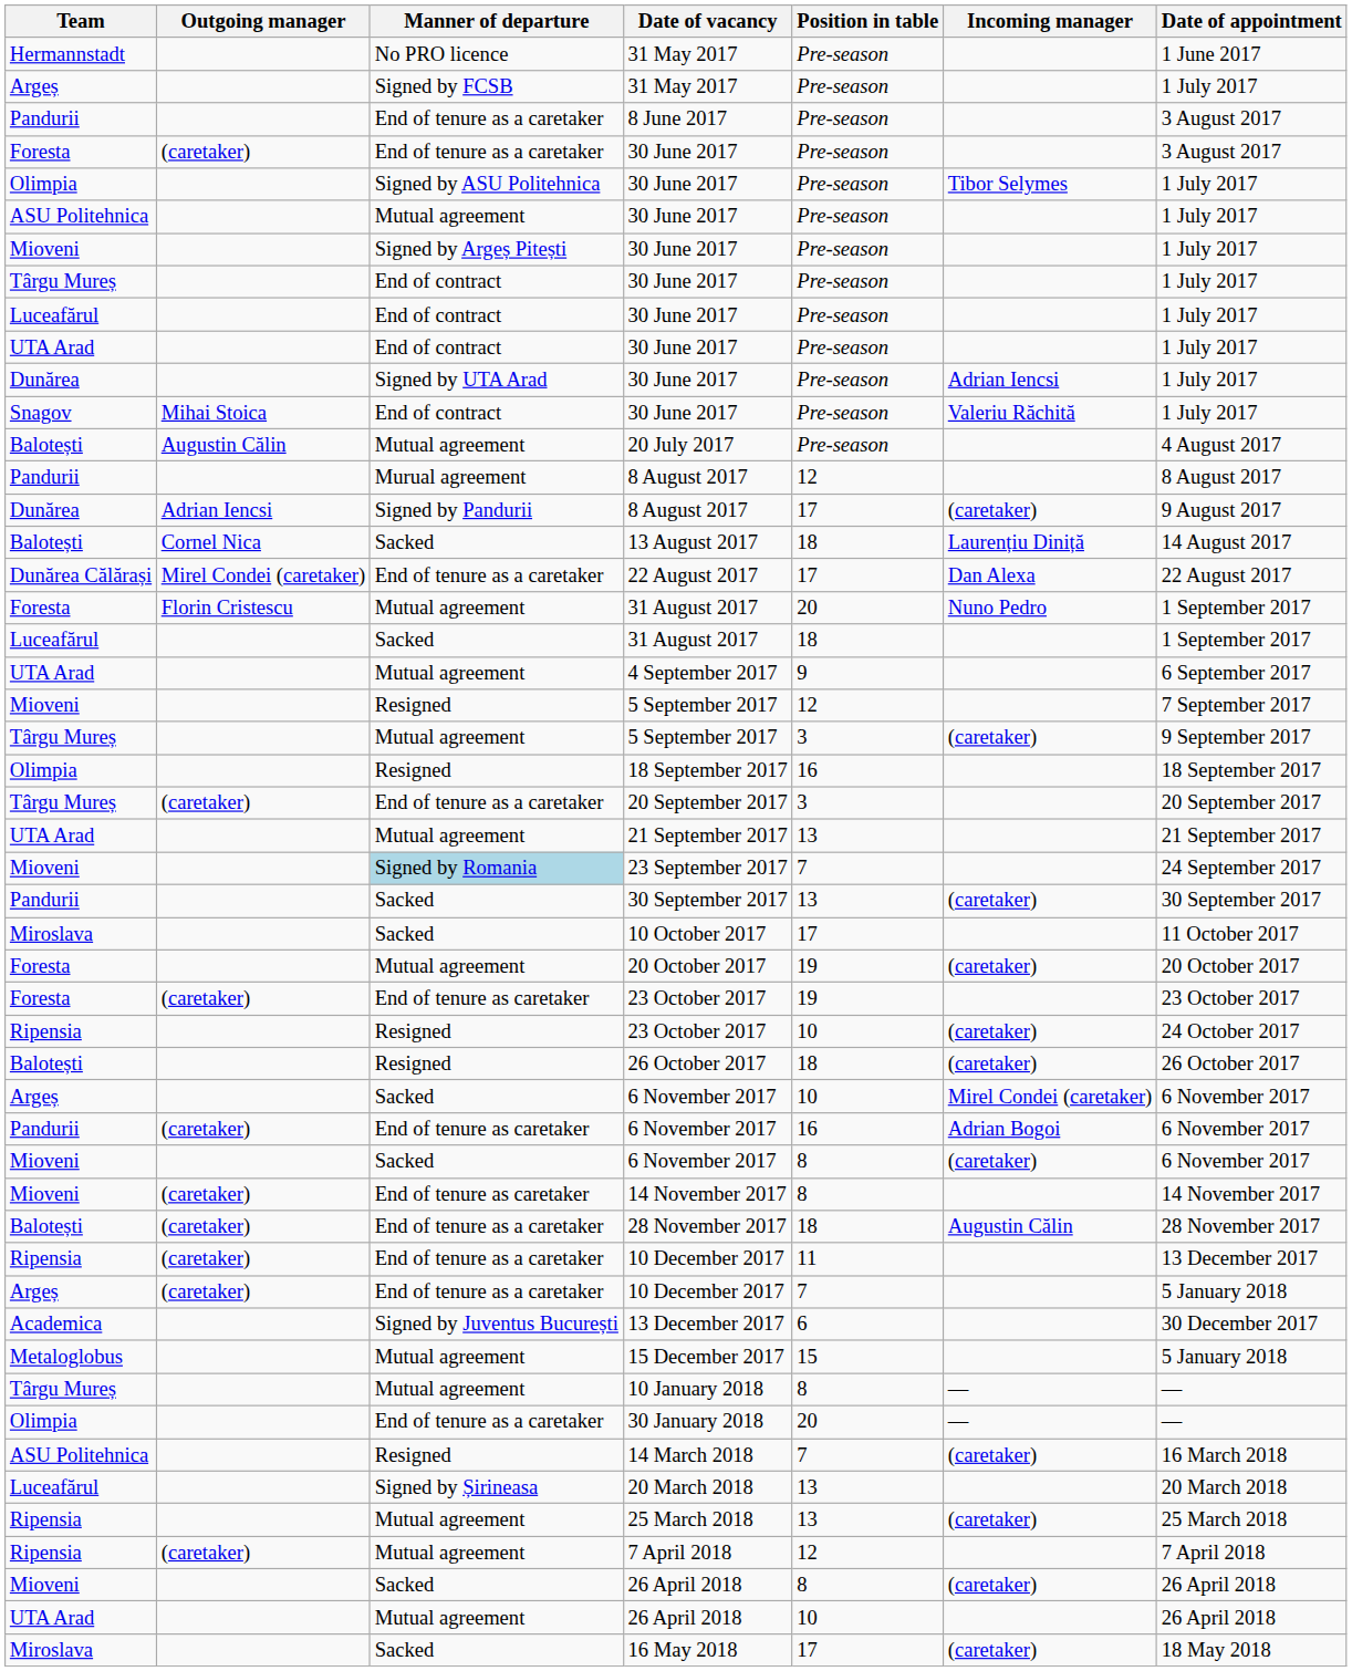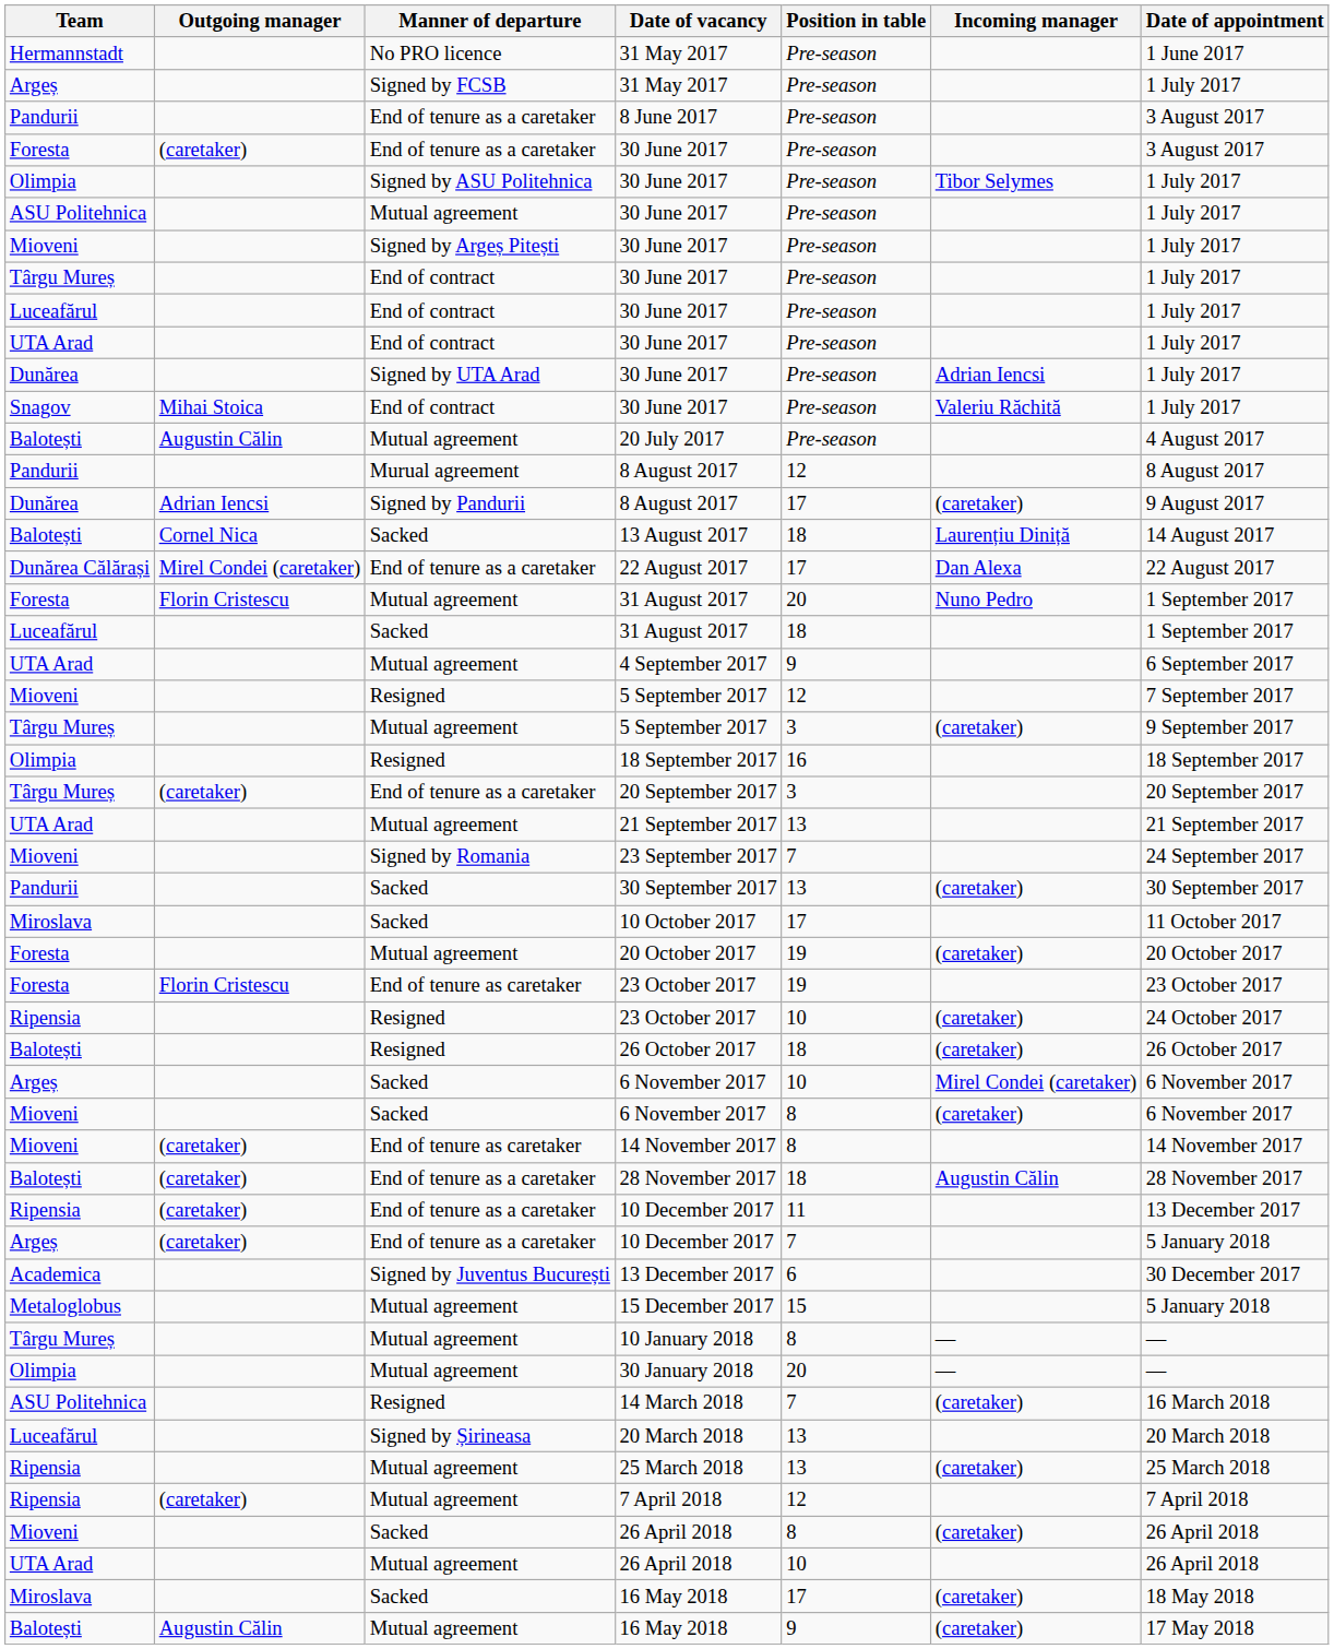23 September 2017 | Manner of departure: lightblue background -> no background
Foresta / 23 October 2017 | Outgoing manager: (caretaker) -> Florin Cristescu
- row: Pandurii | (caretaker) | End of tenure as caretaker | 6 November 2017 | 16 | Adrian Bogoi | 6 November 2017
30 January 2018 | Manner of departure: End of tenure as a caretaker -> Mutual agreement
+ row: Balotești | Augustin Călin | Mutual agreement | 16 May 2018 | 9 | (caretaker) | 17 May 2018
